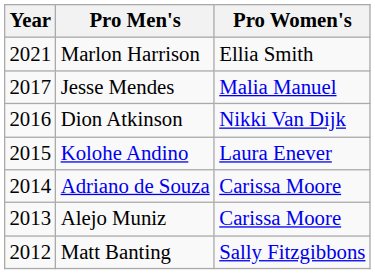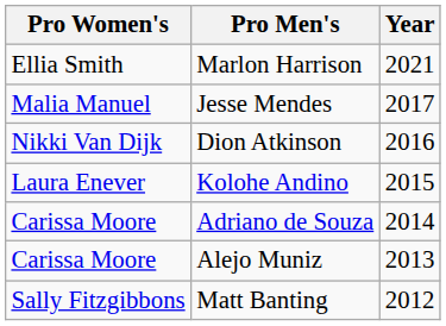columns swapped: Year <-> Pro Women's
